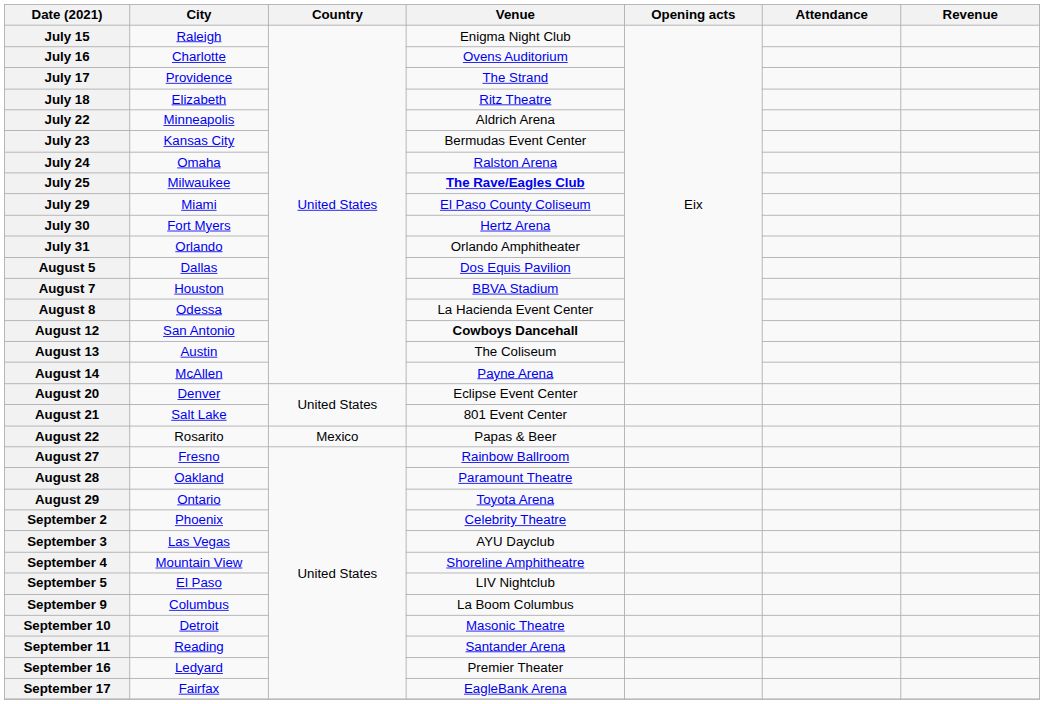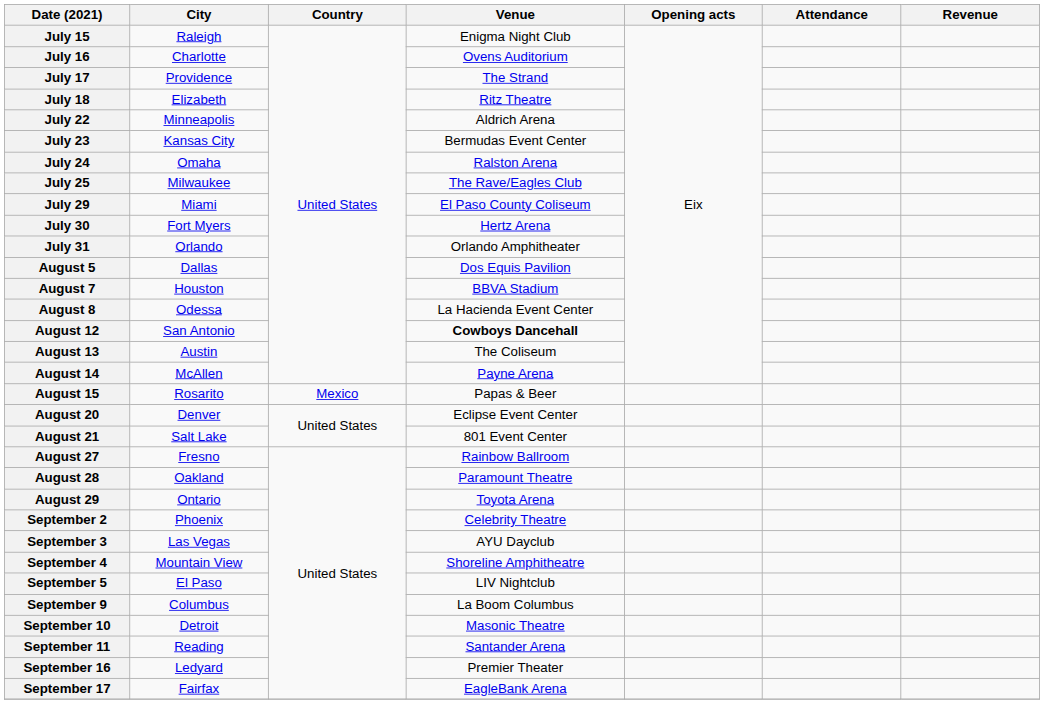July 25 | Venue: bold -> normal
+ row: August 15 | Rosarito | Mexico | Papas & Beer
- row: August 22 | Rosarito | Mexico | Papas & Beer
